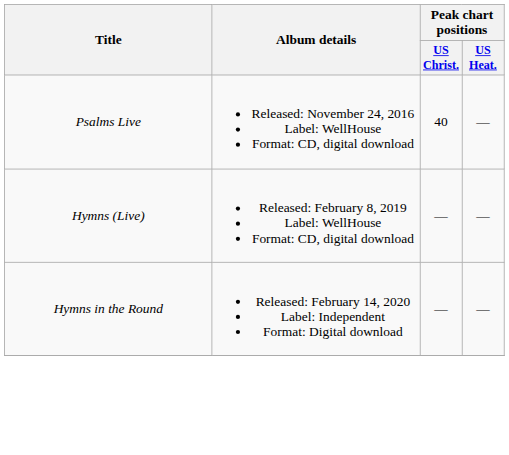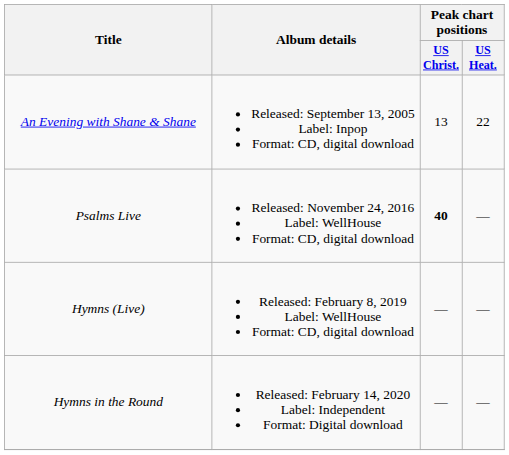+ row: An Evening with Shane & Shane | Released: September 13, 2005 Label: Inpop Format: CD, digital download | 13 | 22
Psalms Live | Peak chart positions / US Christ.: normal -> bold
